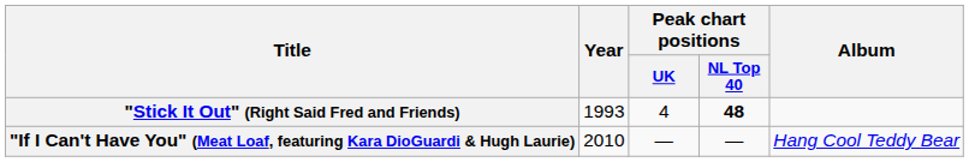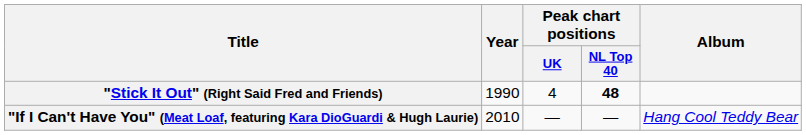"Stick It Out" (Right Said Fred and Friends) | Year: 1993 -> 1990
